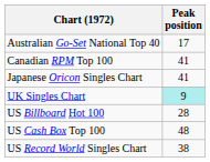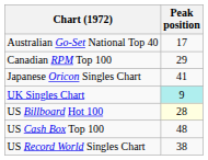Canadian RPM Top 100 | Peak position: 41 -> 29
US Billboard Hot 100 | Peak position: no background -> lightyellow background
